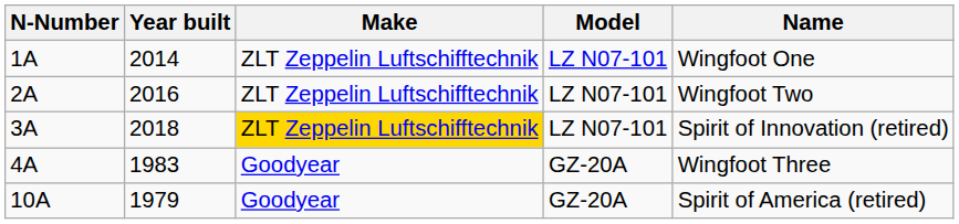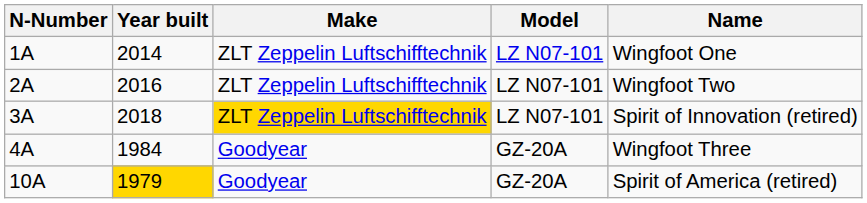4A | Year built: 1983 -> 1984
10A | Year built: no background -> gold background
